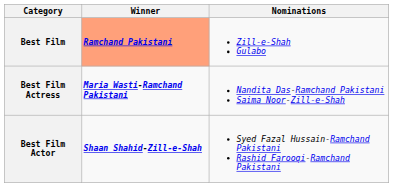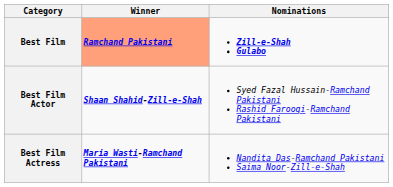Best Film | Nominations: normal -> bold
rows swapped: Best Film Actor <-> Best Film Actress
